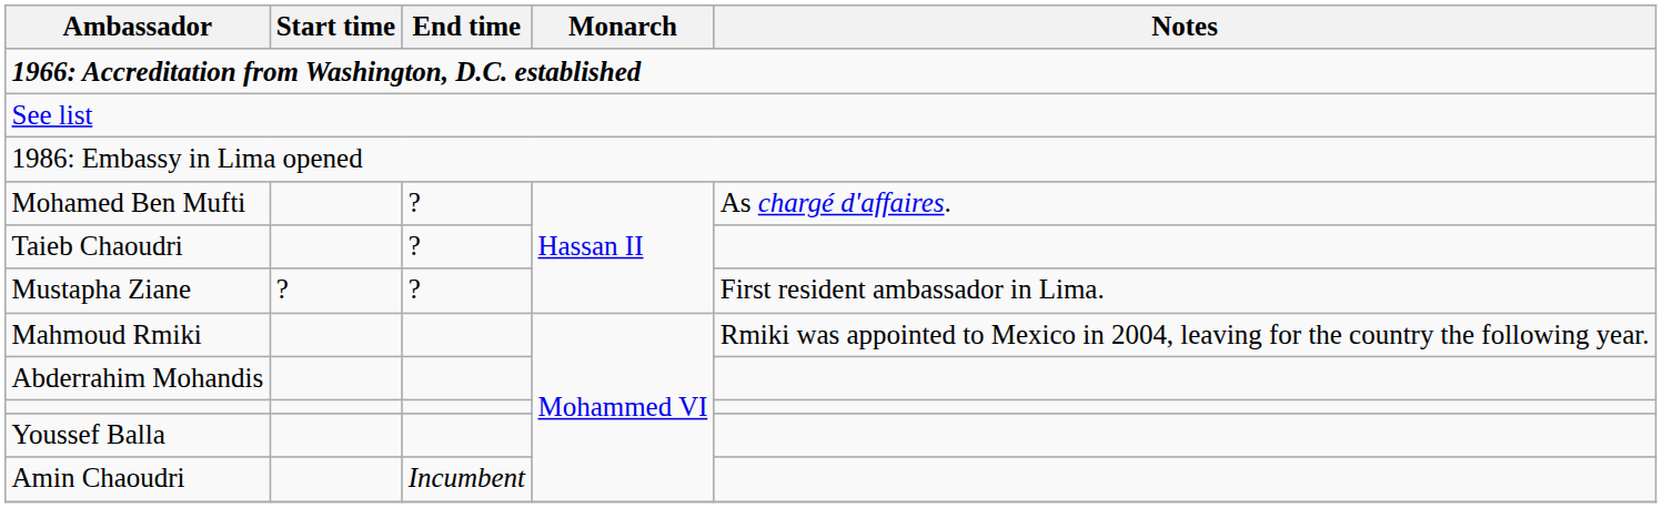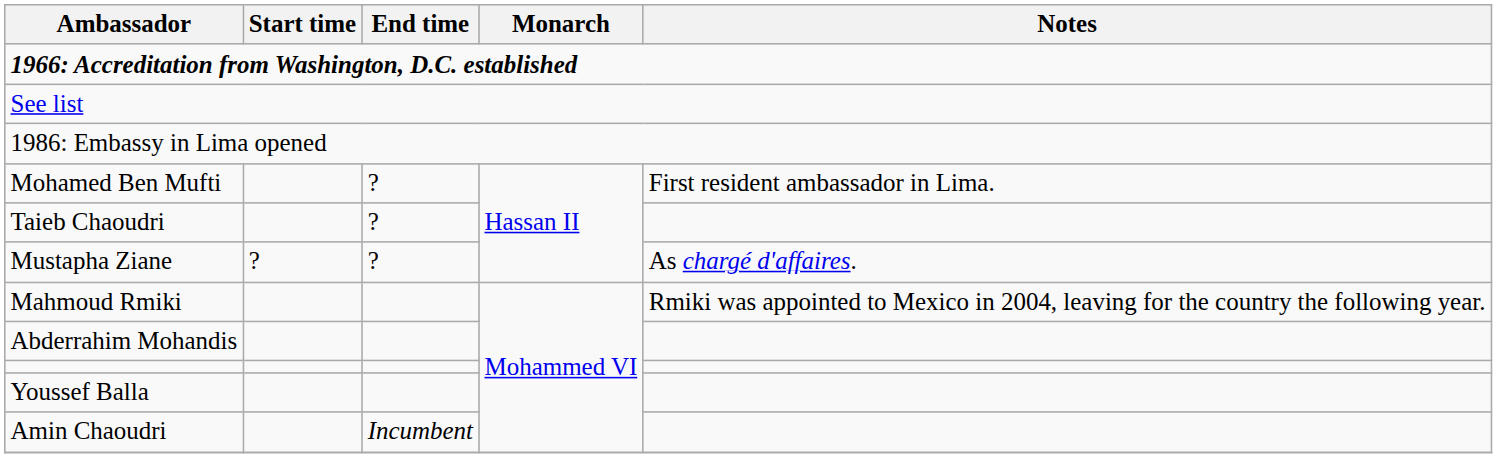Mohamed Ben Mufti | Notes: As chargé d'affaires. -> First resident ambassador in Lima.
Mustapha Ziane | Notes: First resident ambassador in Lima. -> As chargé d'affaires.
